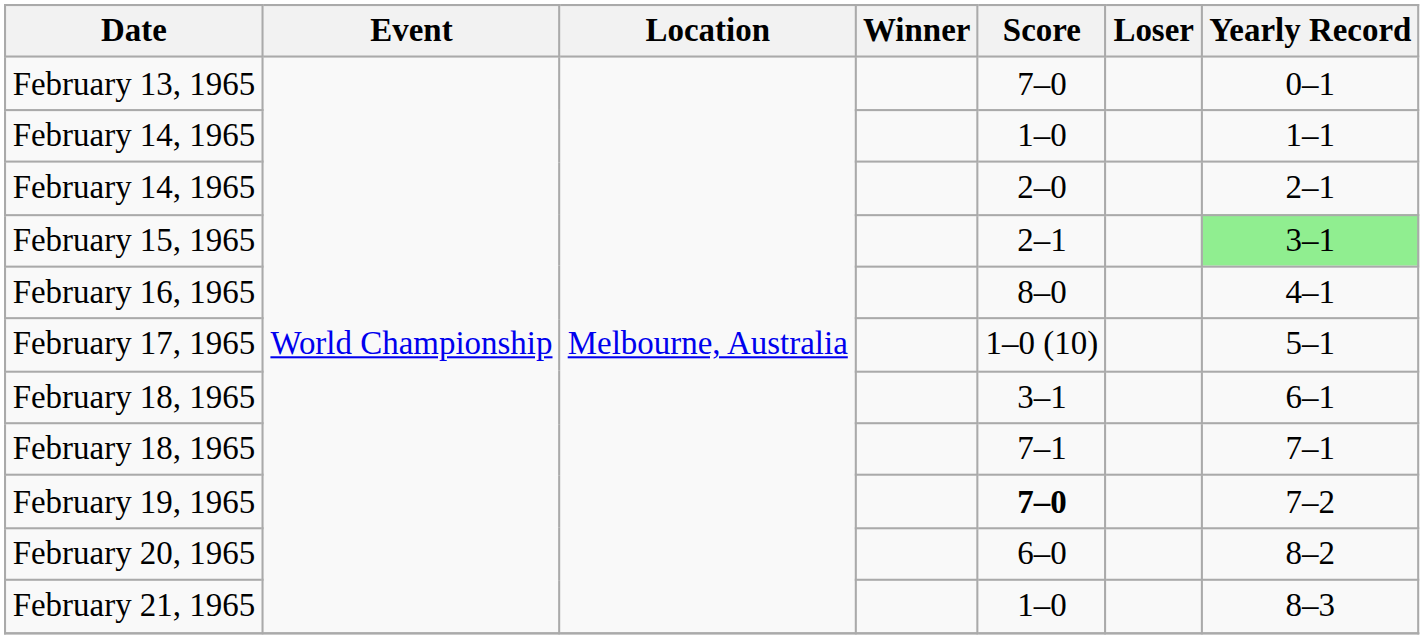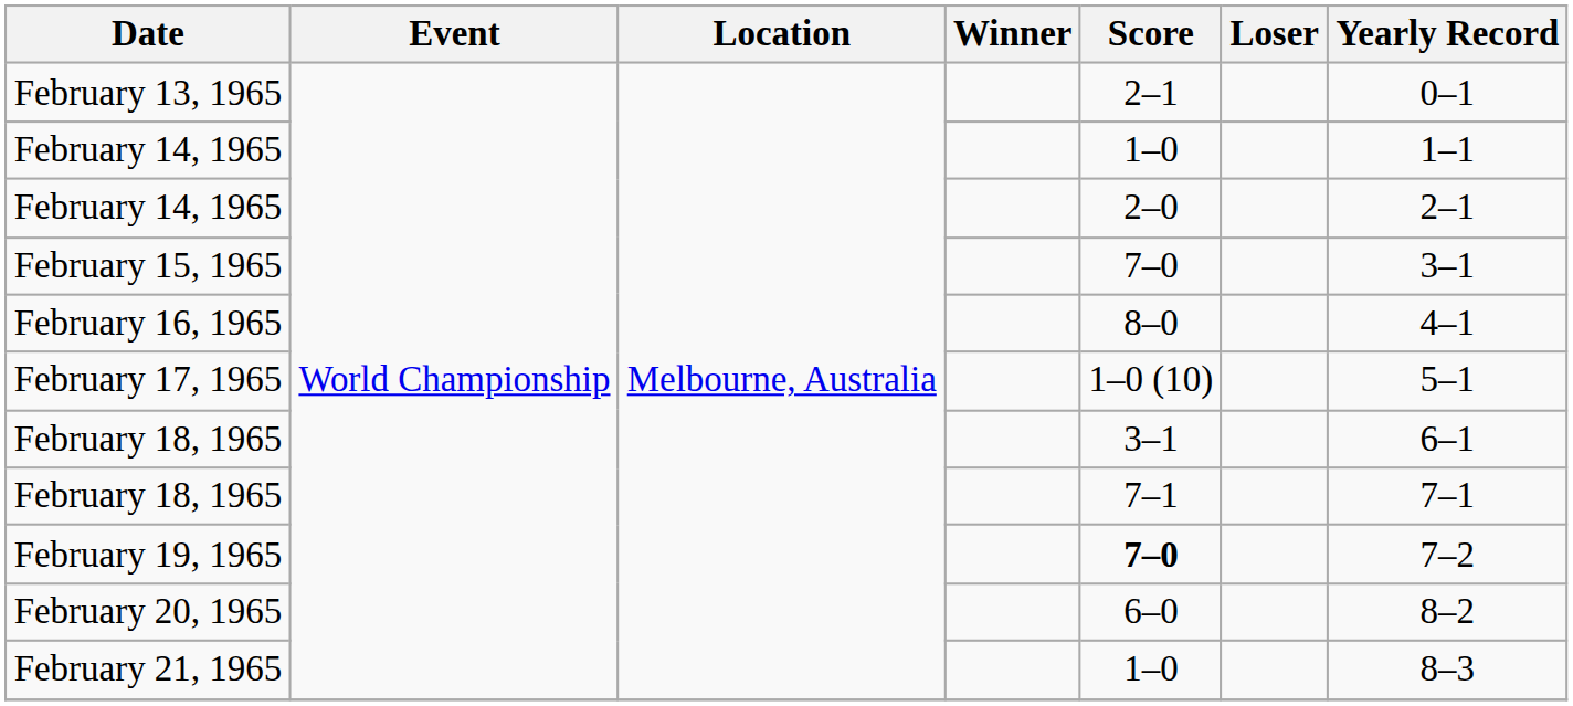February 13, 1965 | Score: 7–0 -> 2–1
February 15, 1965 | Score: 2–1 -> 7–0
February 15, 1965 | Yearly Record: lightgreen background -> no background
